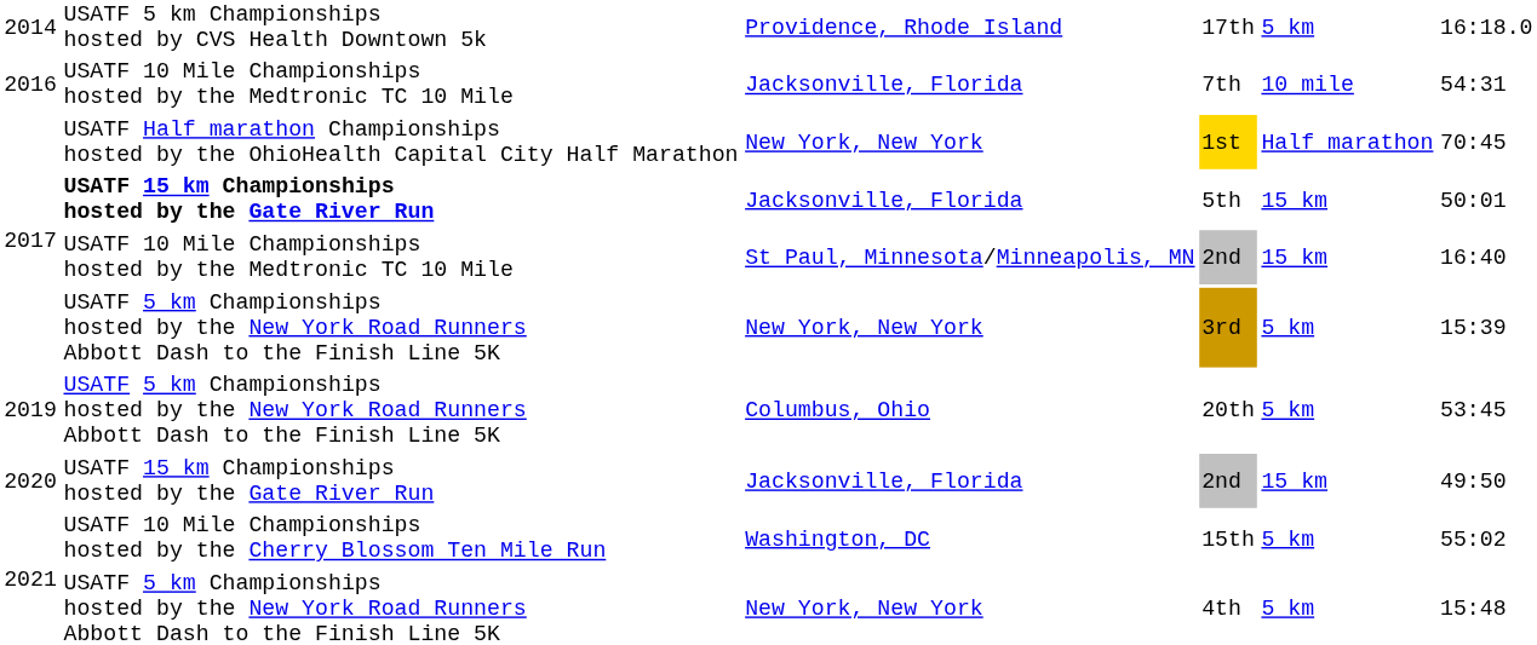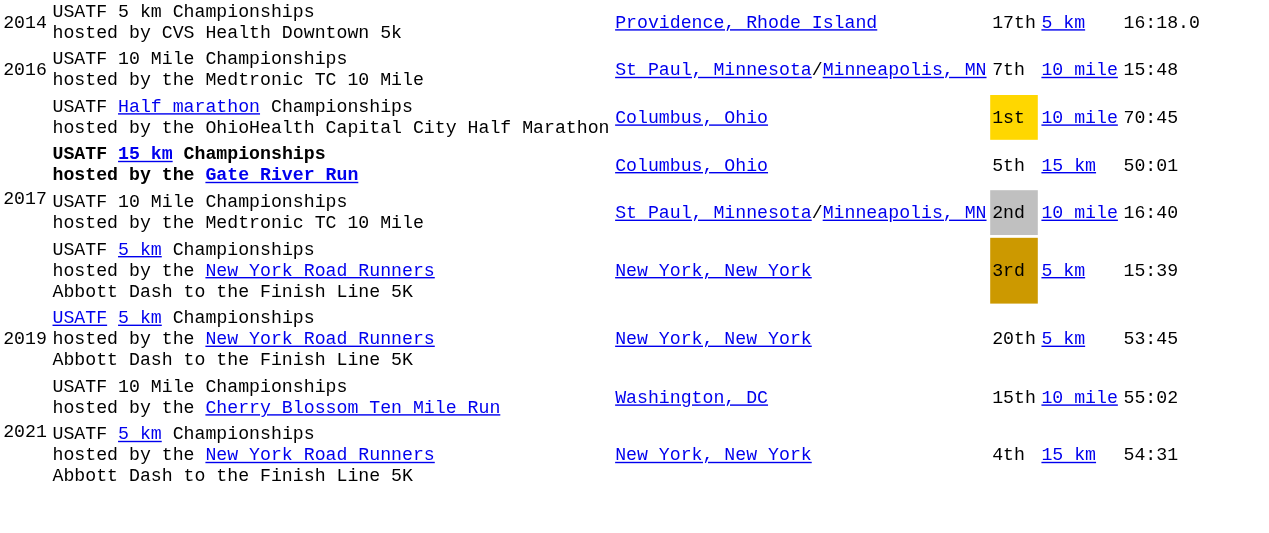7th | column 3: Jacksonville, Florida -> St Paul, Minnesota/Minneapolis, MN
7th | column 6: 54:31 -> 15:48
1st | column 3: New York, New York -> Columbus, Ohio
1st | column 5: Half marathon -> 10 mile
5th | column 3: Jacksonville, Florida -> Columbus, Ohio
2017 / 2nd | column 5: 15 km -> 10 mile
20th | column 3: Columbus, Ohio -> New York, New York
- row: 2020 | USATF 15 km Championships hosted by the Gate River Run | Jacksonville, Florida | 2nd | 15 km | 49:50
15th | column 5: 5 km -> 10 mile
4th | column 5: 5 km -> 15 km
4th | column 6: 15:48 -> 54:31
